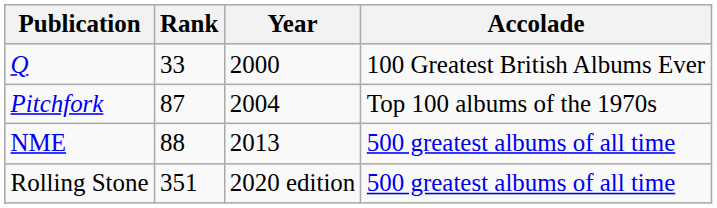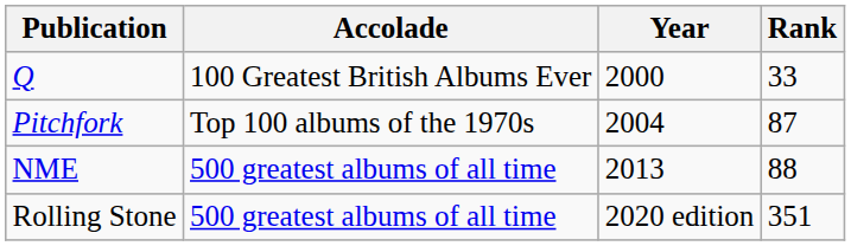columns swapped: Accolade <-> Rank
